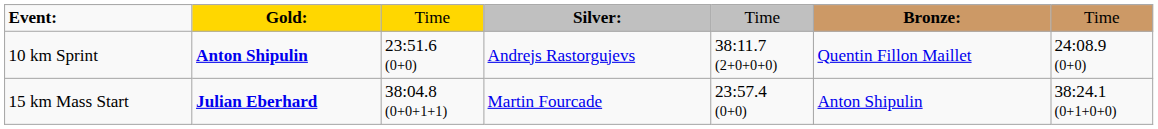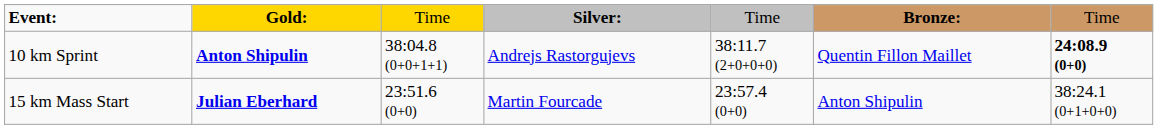10 km Sprint | column 3: 23:51.6 (0+0) -> 38:04.8 (0+0+1+1)
10 km Sprint | column 7: normal -> bold
15 km Mass Start | column 3: 38:04.8 (0+0+1+1) -> 23:51.6 (0+0)
